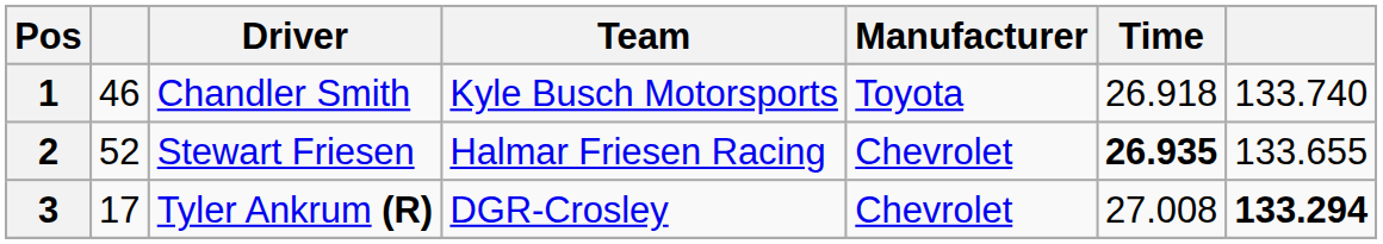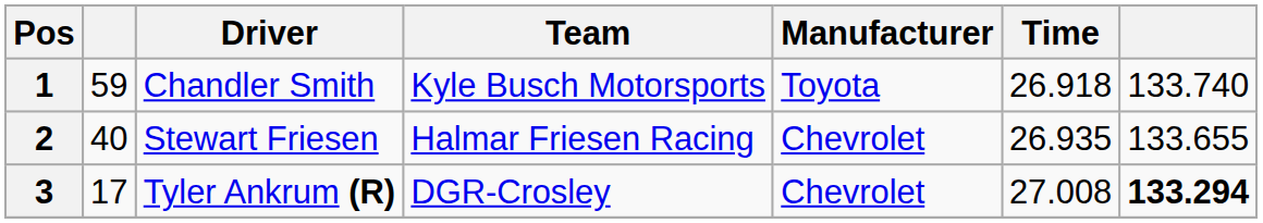1 | column 2: 46 -> 59
2 | column 2: 52 -> 40
2 | Time: bold -> normal
